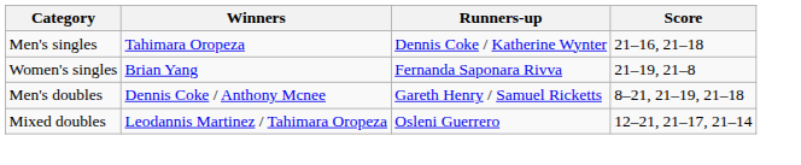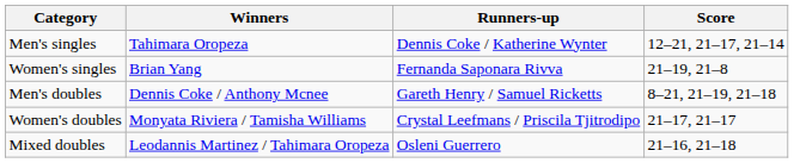Men's singles | Score: 21–16, 21–18 -> 12–21, 21–17, 21–14
+ row: Women's doubles | Monyata Riviera / Tamisha Williams | Crystal Leefmans / Priscila Tjitrodipo | 21–17, 21–17
Mixed doubles | Score: 12–21, 21–17, 21–14 -> 21–16, 21–18
